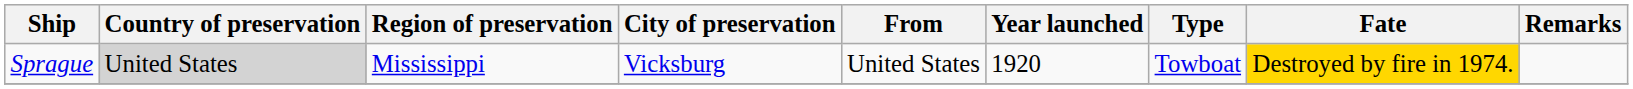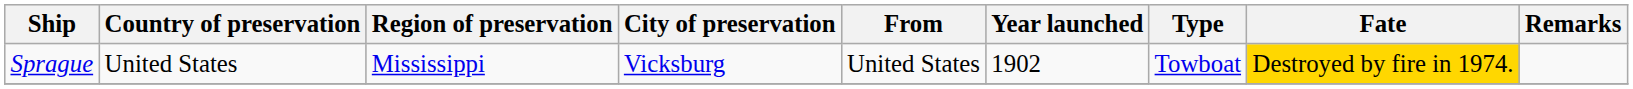Sprague | Country of preservation: lightgrey background -> no background
Sprague | Year launched: 1920 -> 1902
